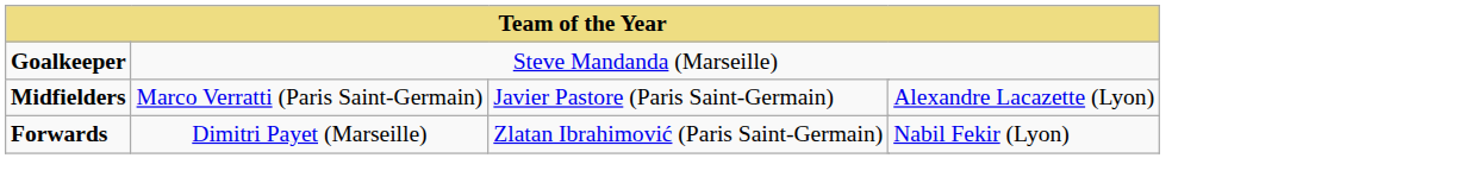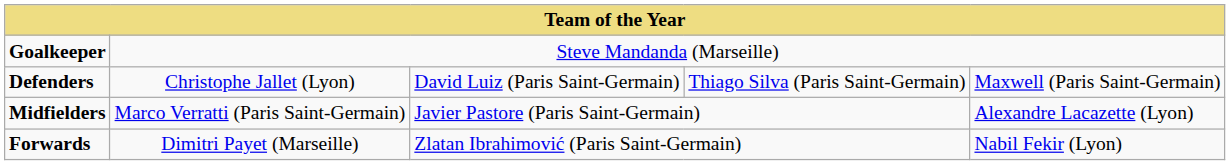+ row: Defenders | Christophe Jallet (Lyon) | David Luiz (Paris Saint-Germain) | Thiago Silva (Paris Saint-Germain) | Maxwell (Paris Saint-Germain)
